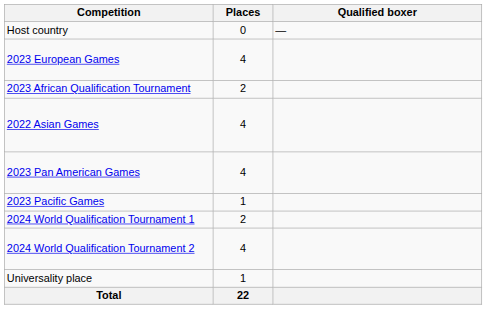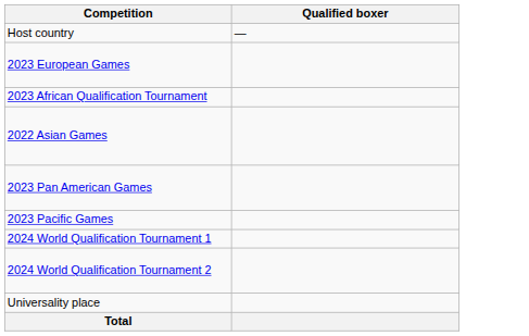- column: Places | 0 | 4 | 2 | 4 | 4 | 1 | 2 | 4 | 1 | 22
